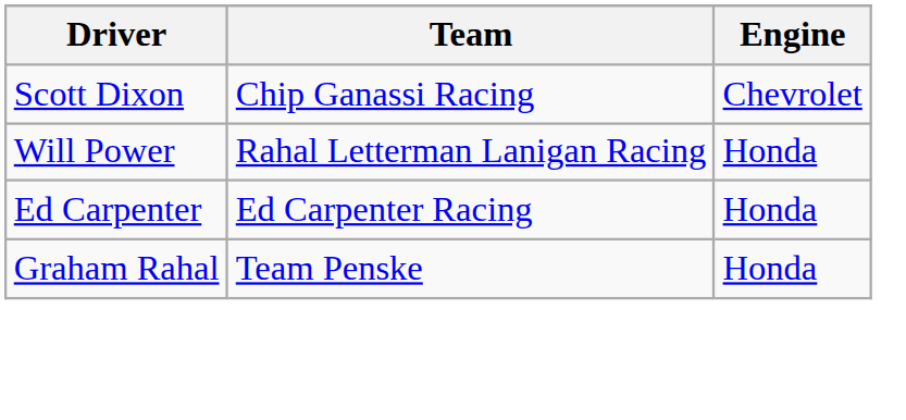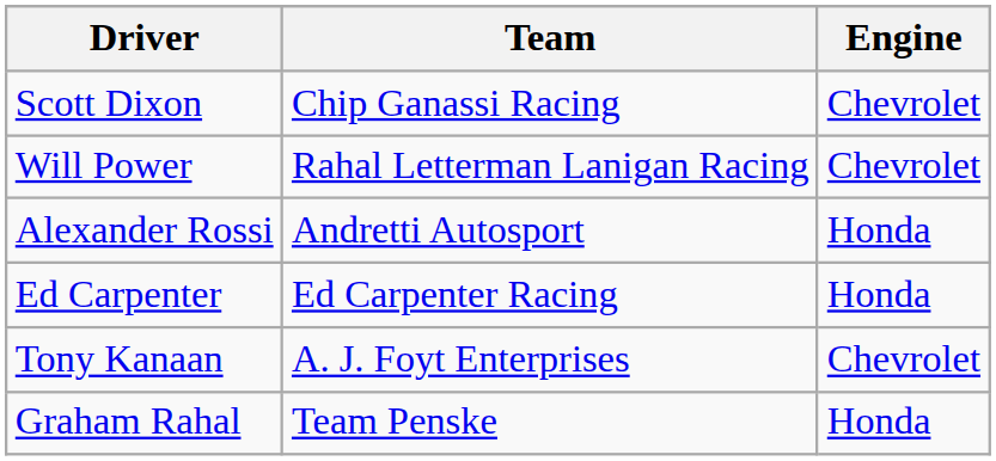Will Power | Engine: Honda -> Chevrolet
+ row: Alexander Rossi | Andretti Autosport | Honda
+ row: Tony Kanaan | A. J. Foyt Enterprises | Chevrolet
